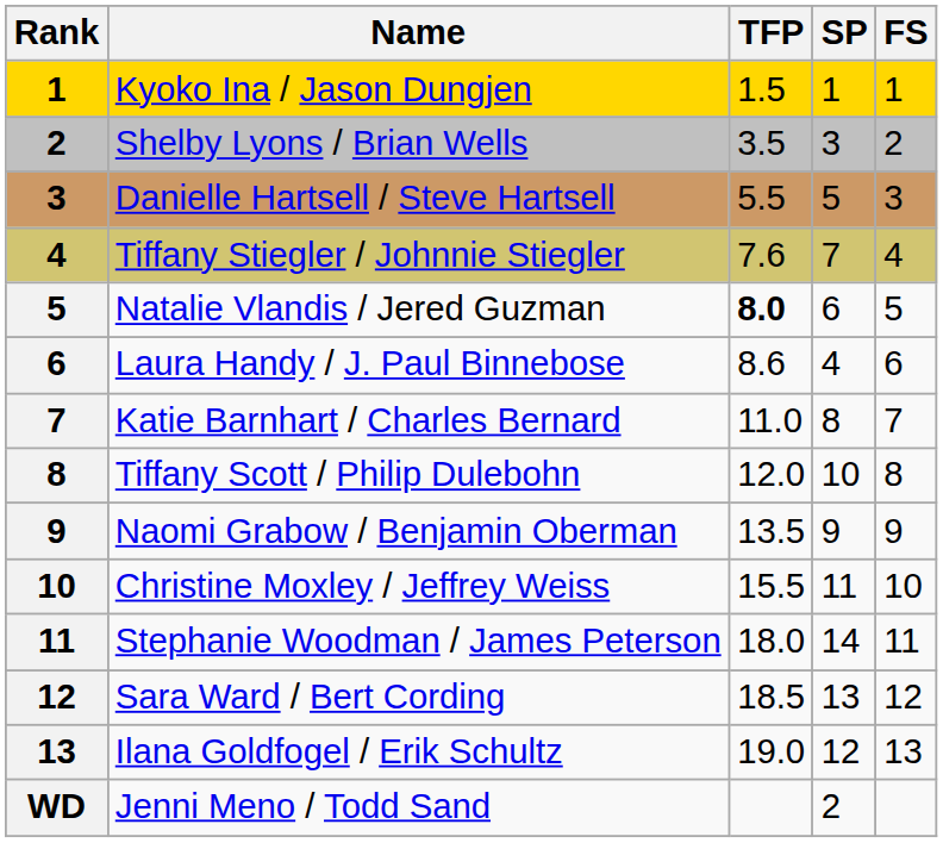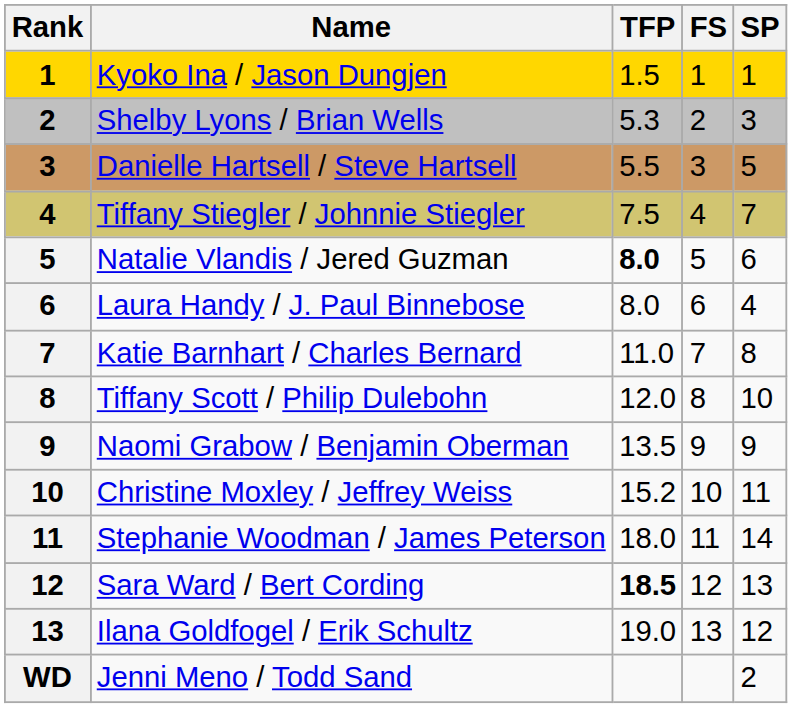columns swapped: SP <-> FS
Shelby Lyons / Brian Wells | TFP: 3.5 -> 5.3
Tiffany Stiegler / Johnnie Stiegler | TFP: 7.6 -> 7.5
Laura Handy / J. Paul Binnebose | TFP: 8.6 -> 8.0
Christine Moxley / Jeffrey Weiss | TFP: 15.5 -> 15.2
Sara Ward / Bert Cording | TFP: normal -> bold
